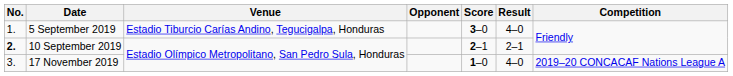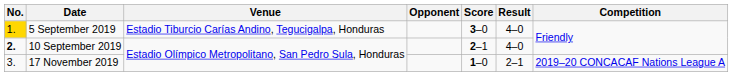5 September 2019 | No.: no background -> gold background
10 September 2019 | Result: 2–1 -> 4–0
17 November 2019 | Result: 4–0 -> 2–1
